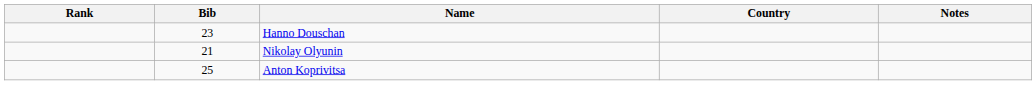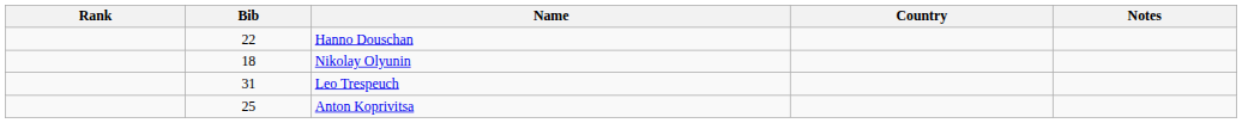Hanno Douschan | Bib: 23 -> 22
Nikolay Olyunin | Bib: 21 -> 18
+ row: 31 | Leo Trespeuch
